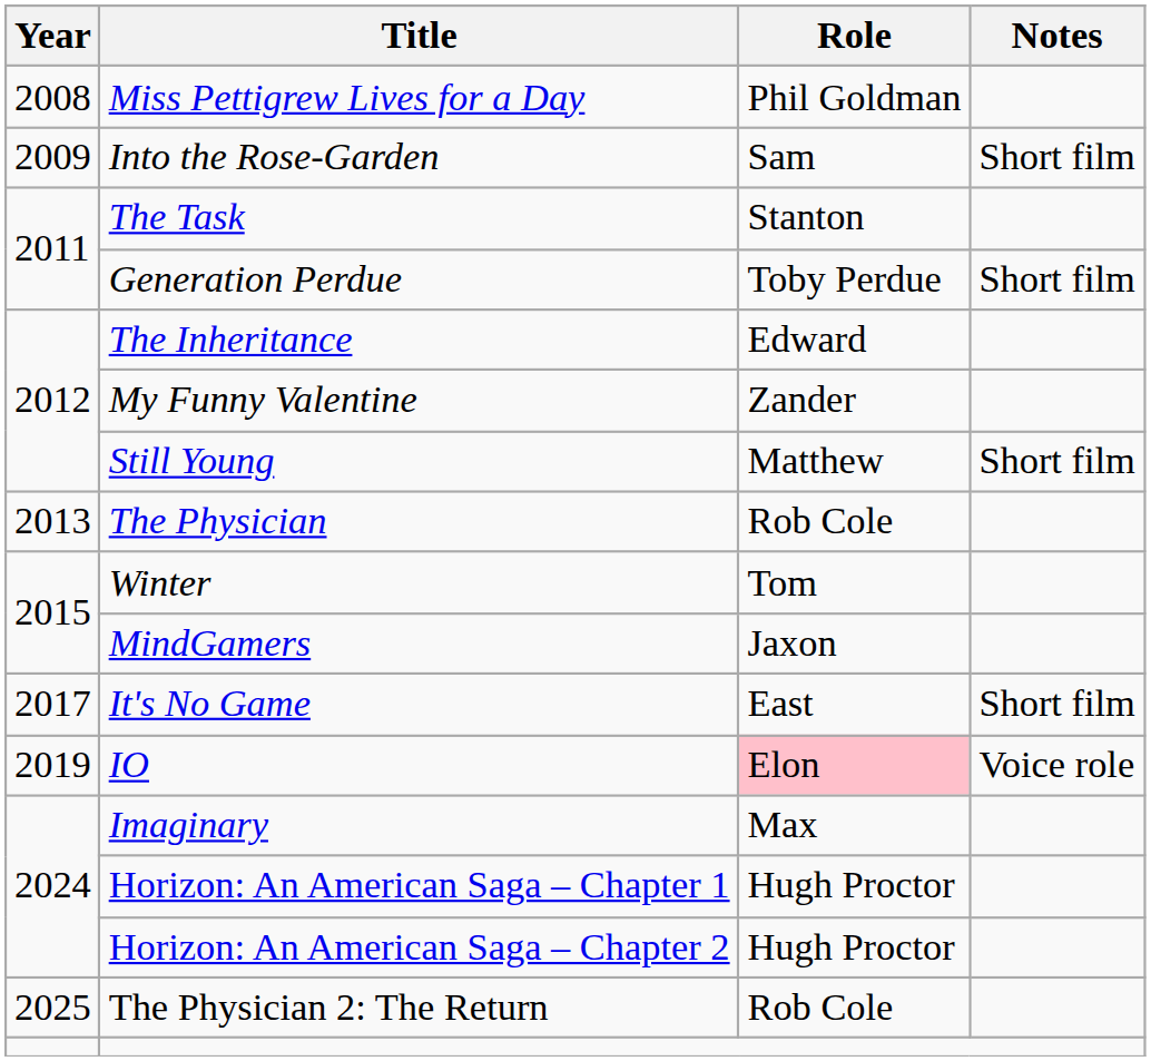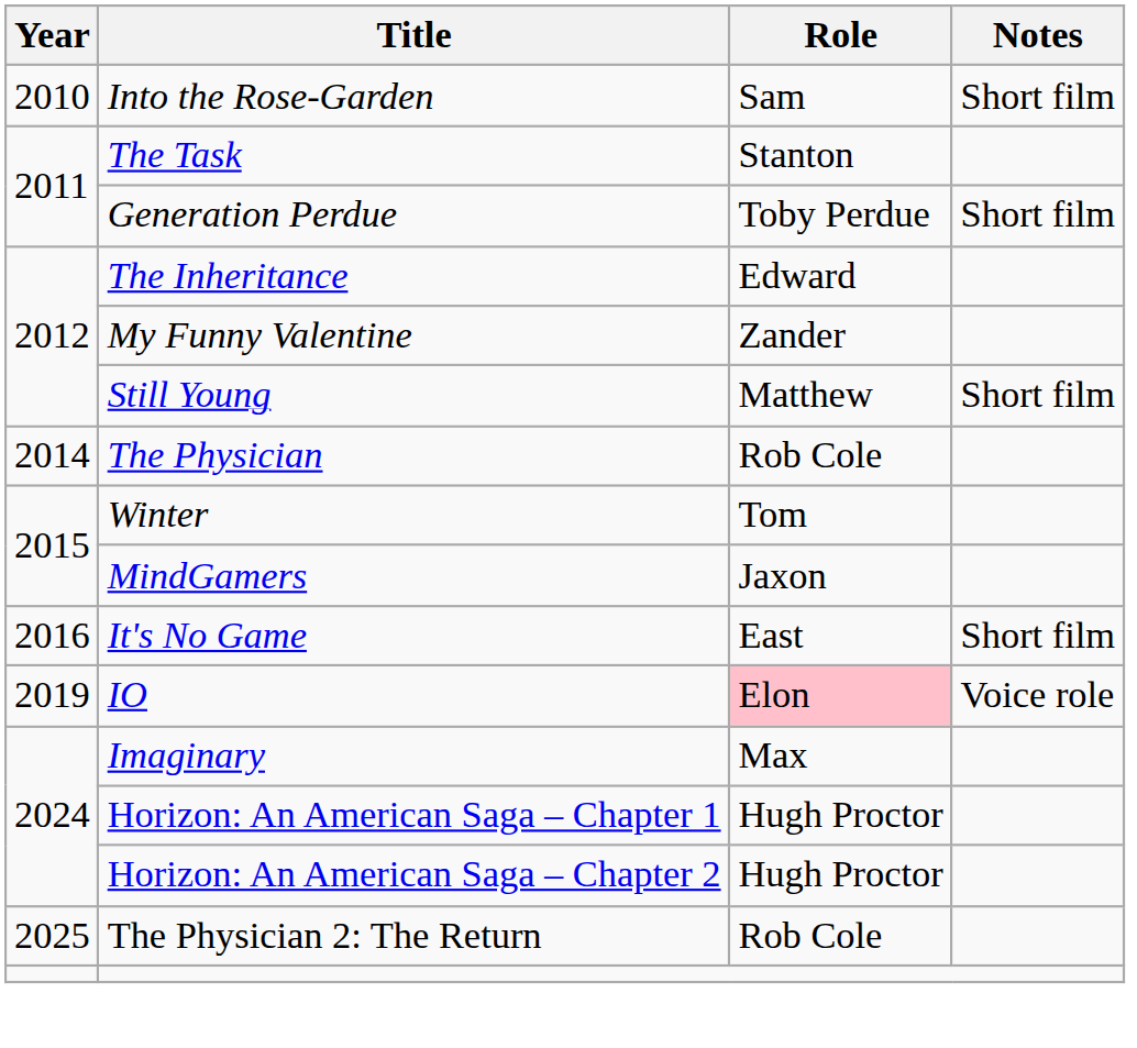- row: 2008 | Miss Pettigrew Lives for a Day | Phil Goldman
Into the Rose-Garden | Year: 2009 -> 2010
The Physician | Year: 2013 -> 2014
It's No Game | Year: 2017 -> 2016
